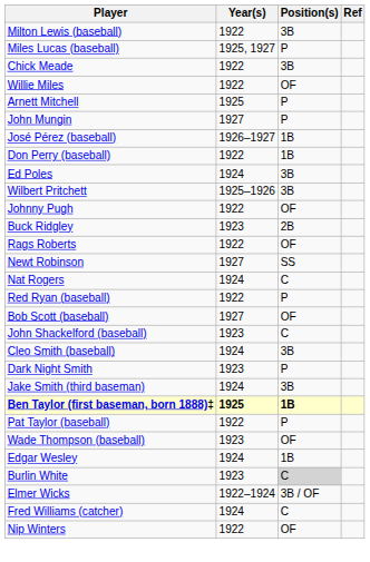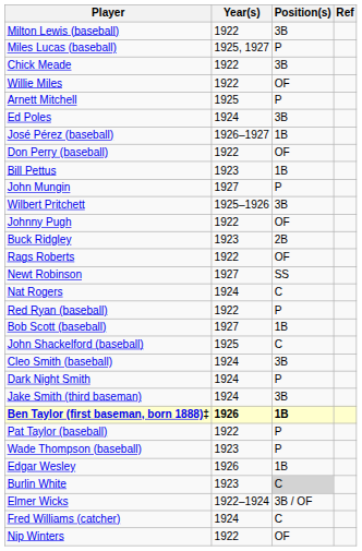rows swapped: John Mungin <-> Ed Poles
Don Perry (baseball) | Position(s): 1B -> OF
+ row: Bill Pettus | 1923 | 1B
Bob Scott (baseball) | Position(s): OF -> 1B
John Shackelford (baseball) | Year(s): 1923 -> 1925
Dark Night Smith | Year(s): 1923 -> 1924
Ben Taylor (first baseman, born 1888)‡ | Year(s): 1925 -> 1926
Wade Thompson (baseball) | Position(s): OF -> P
Edgar Wesley | Year(s): 1924 -> 1926
